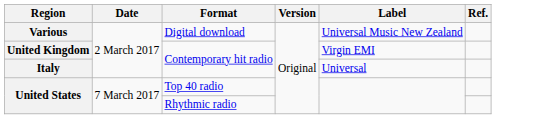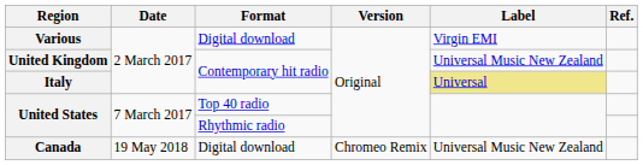Various | Label: Universal Music New Zealand -> Virgin EMI
United Kingdom | Label: Virgin EMI -> Universal Music New Zealand
Italy | Label: no background -> khaki background
+ row: Canada | 19 May 2018 | Digital download | Chromeo Remix | Universal Music New Zealand
